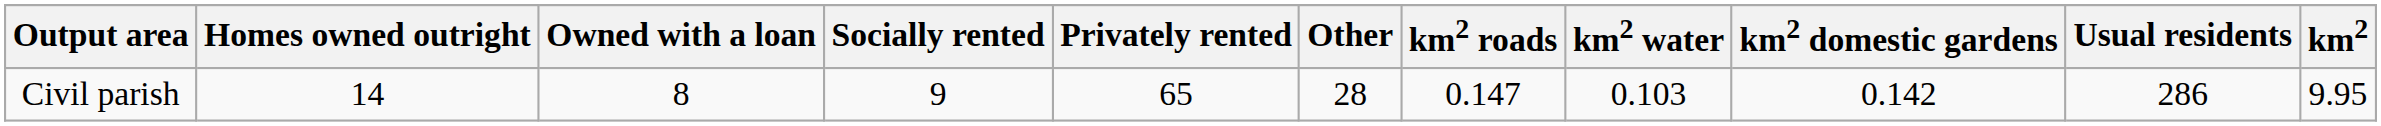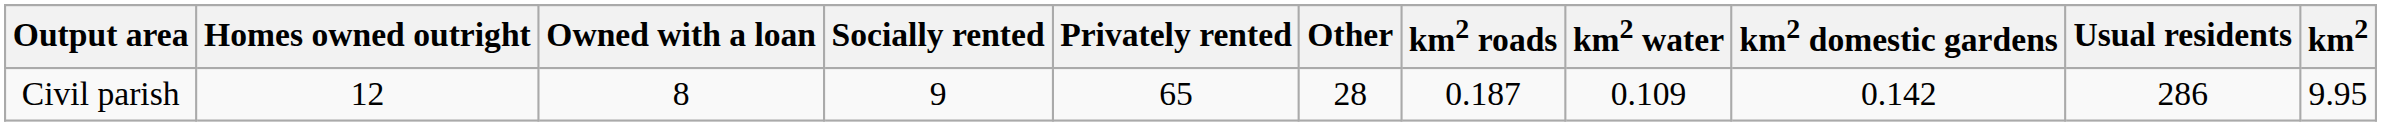Civil parish | Homes owned outright: 14 -> 12
Civil parish | km2 roads: 0.147 -> 0.187
Civil parish | km2 water: 0.103 -> 0.109
